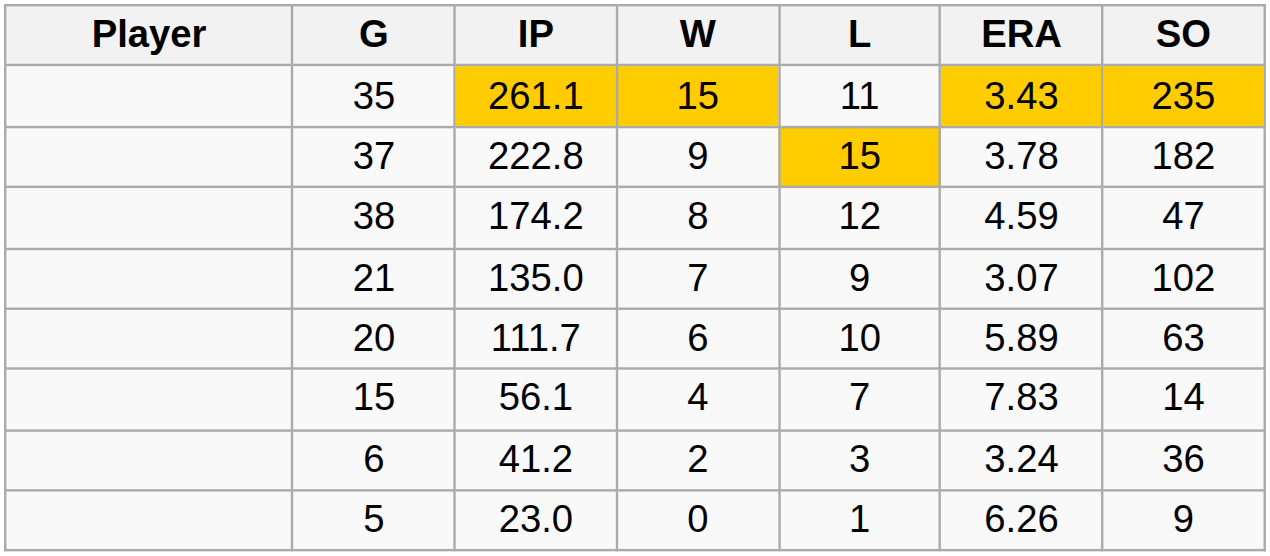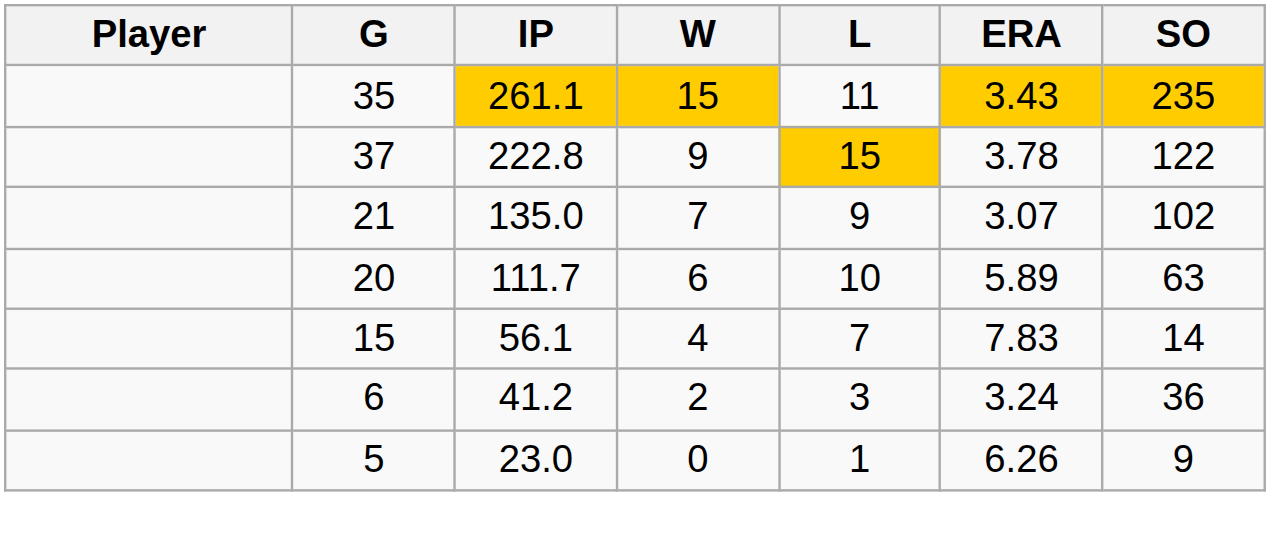37 | SO: 182 -> 122
- row: 38 | 174.2 | 8 | 12 | 4.59 | 47
